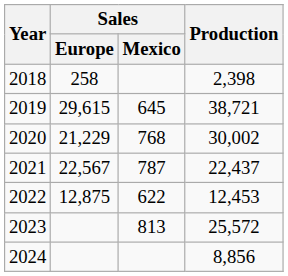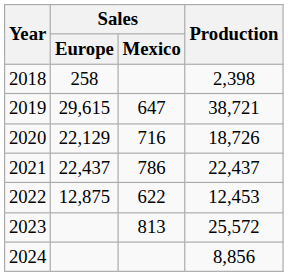2019 | Sales / Mexico: 645 -> 647
2020 | Sales / Europe: 21,229 -> 22,129
2020 | Sales / Mexico: 768 -> 716
2020 | Production: 30,002 -> 18,726
2021 | Sales / Europe: 22,567 -> 22,437
2021 | Sales / Mexico: 787 -> 786
